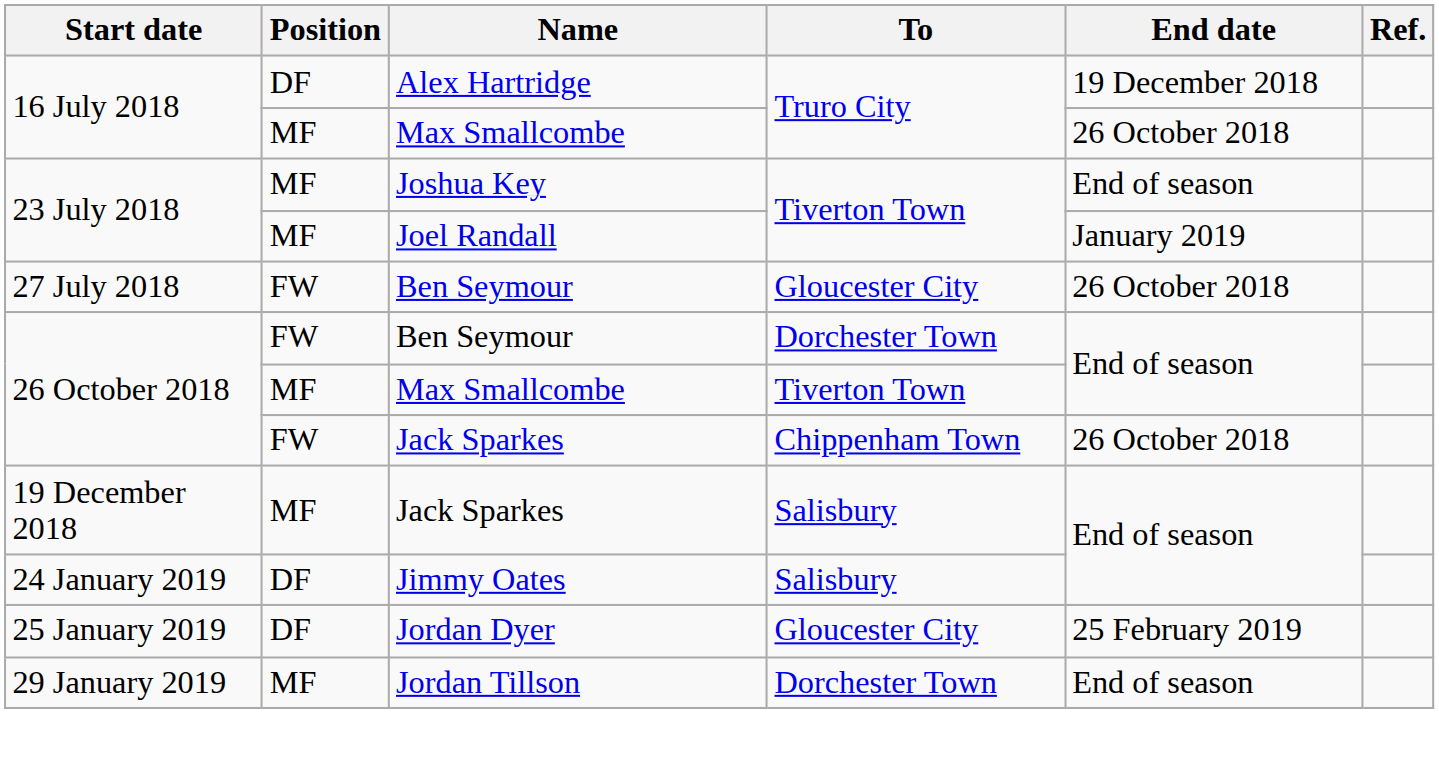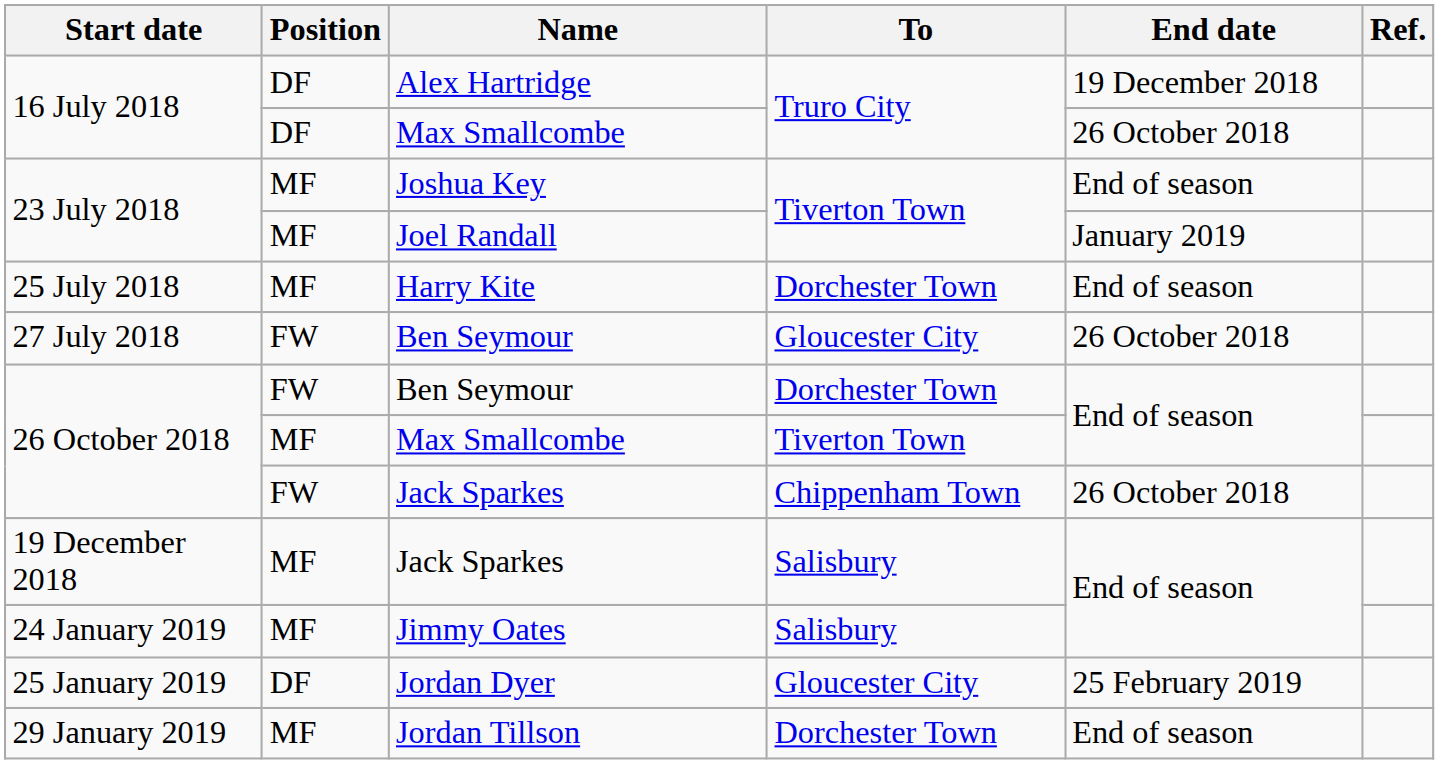16 July 2018 / Max Smallcombe | Position: MF -> DF
+ row: 25 July 2018 | MF | Harry Kite | Dorchester Town | End of season
Jimmy Oates | Position: DF -> MF
